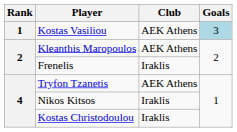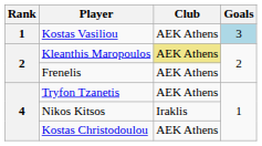Kleanthis Maropoulos | Club: no background -> khaki background
Frenelis | Club: Iraklis -> AEK Athens
Kostas Christodoulou | Club: Iraklis -> AEK Athens
